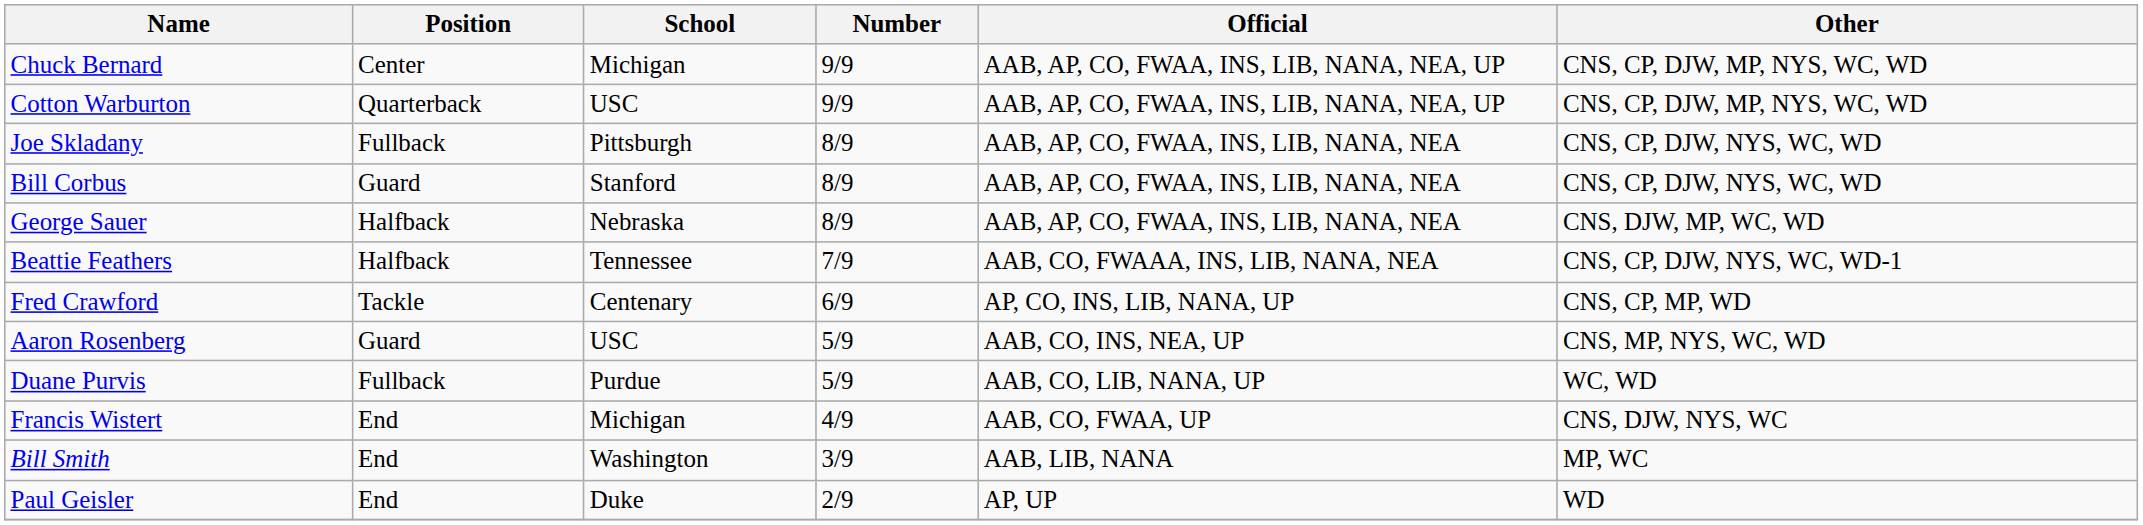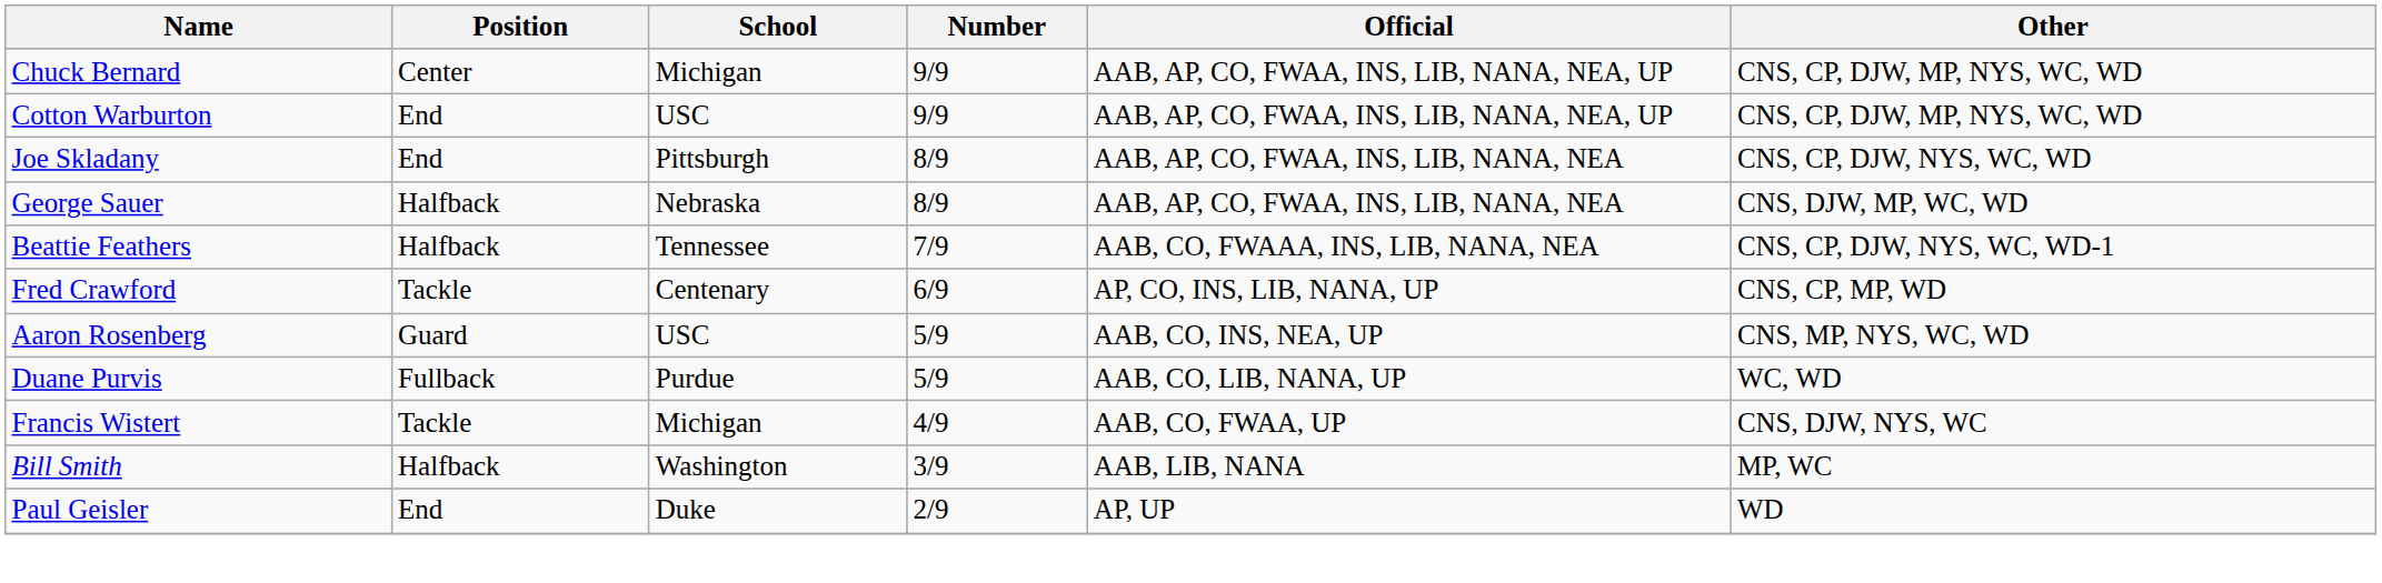Cotton Warburton | Position: Quarterback -> End
Joe Skladany | Position: Fullback -> End
- row: Bill Corbus | Guard | Stanford | 8/9 | AAB, AP, CO, FWAA, INS, LIB, NANA, NEA | CNS, CP, DJW, NYS, WC, WD
Francis Wistert | Position: End -> Tackle
Bill Smith | Position: End -> Halfback
